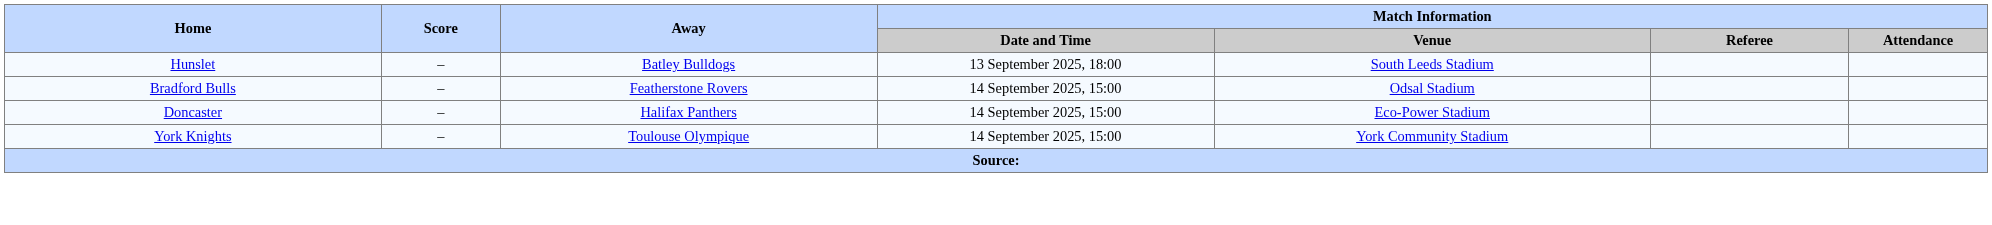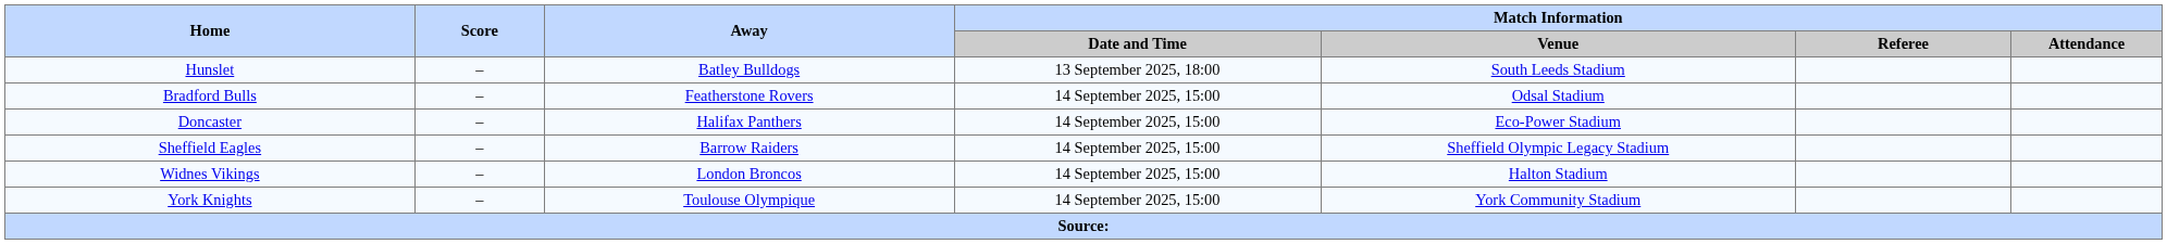+ row: Sheffield Eagles | – | Barrow Raiders | 14 September 2025, 15:00 | Sheffield Olympic Legacy Stadium
+ row: Widnes Vikings | – | London Broncos | 14 September 2025, 15:00 | Halton Stadium
